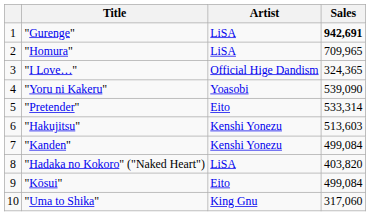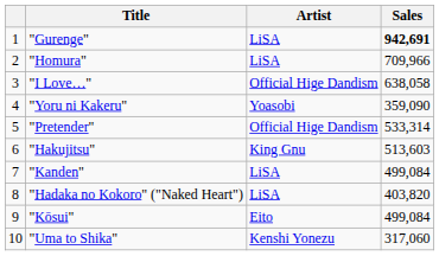"Homura" | Sales: 709,965 -> 709,966
"I Love…" | Sales: 324,365 -> 638,058
"Yoru ni Kakeru" | Sales: 539,090 -> 359,090
"Pretender" | Artist: Eito -> Official Hige Dandism
"Hakujitsu" | Artist: Kenshi Yonezu -> King Gnu
"Kanden" | Artist: Kenshi Yonezu -> LiSA
"Uma to Shika" | Artist: King Gnu -> Kenshi Yonezu
